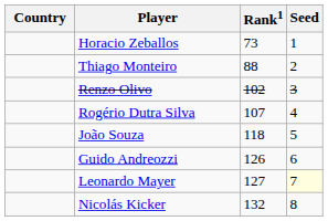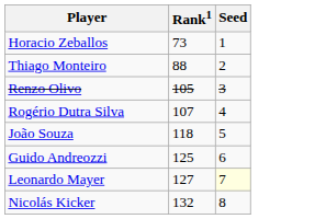- column: Country
Renzo Olivo | Rank1: 102 -> 105
Guido Andreozzi | Rank1: 126 -> 125
